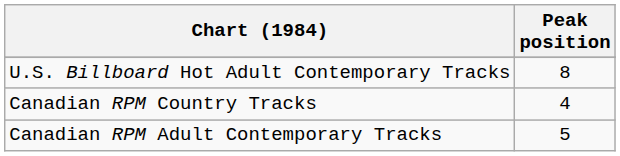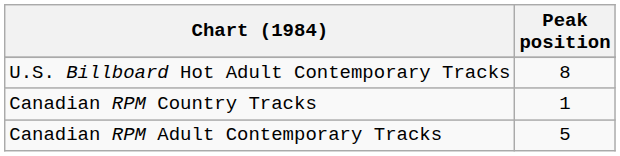Canadian RPM Country Tracks | Peak position: 4 -> 1
